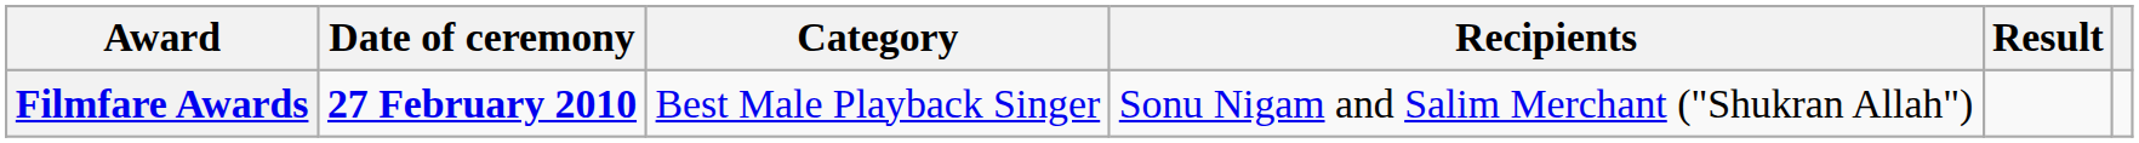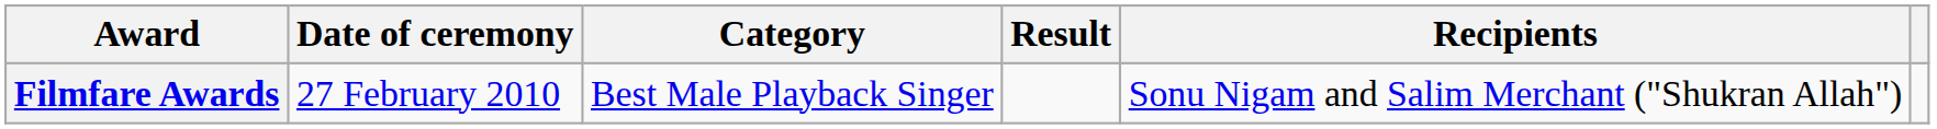columns swapped: Recipients <-> Result
Filmfare Awards | Date of ceremony: bold -> normal
